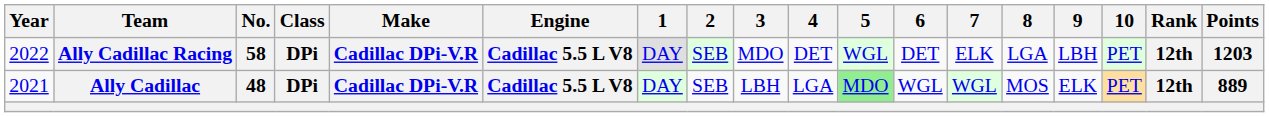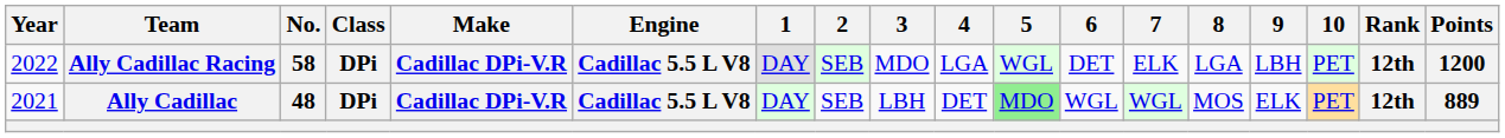Ally Cadillac Racing | 4: DET -> LGA
Ally Cadillac Racing | Points: 1203 -> 1200
Ally Cadillac | 4: LGA -> DET
